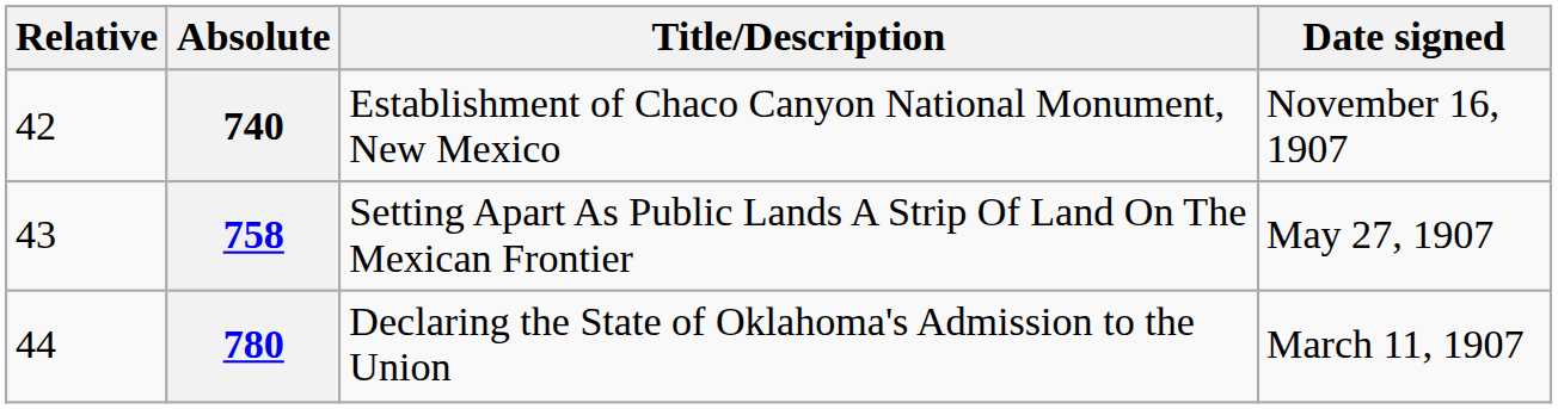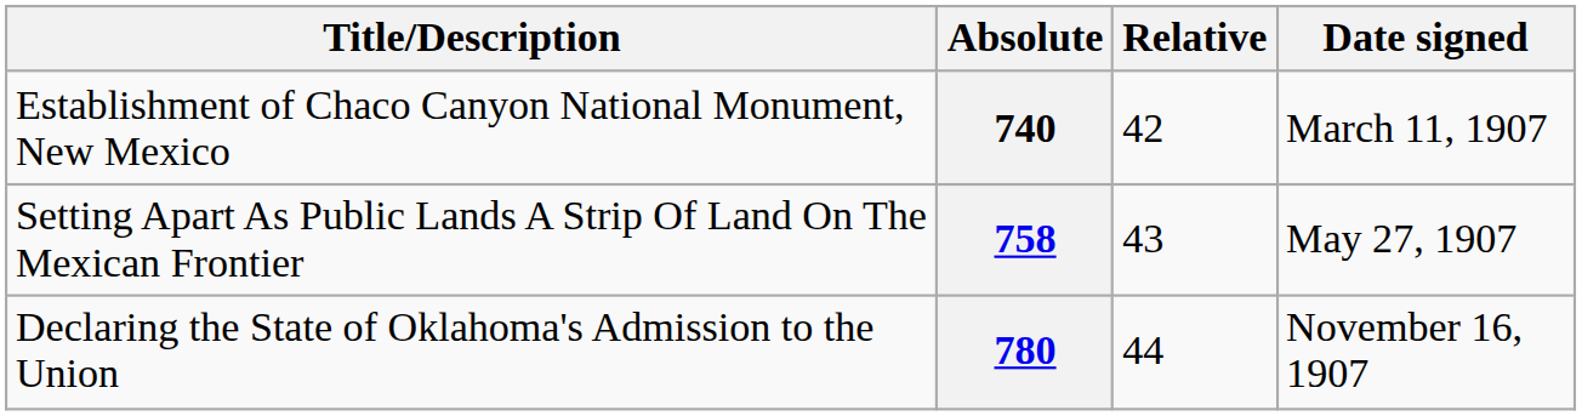columns swapped: Relative <-> Title/Description
740 | Date signed: November 16, 1907 -> March 11, 1907
780 | Date signed: March 11, 1907 -> November 16, 1907
